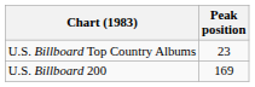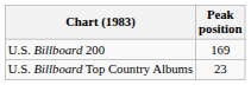rows swapped: U.S. Billboard Top Country Albums <-> U.S. Billboard 200
